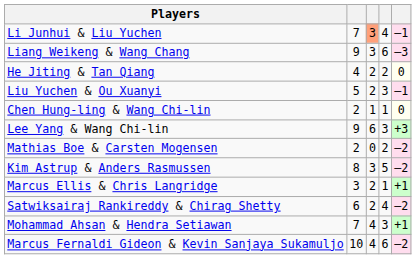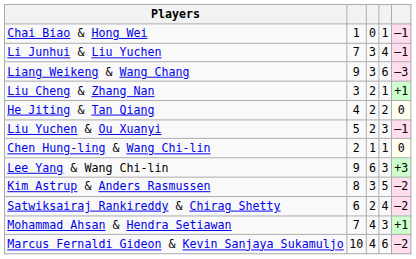+ row: Chai Biao & Hong Wei | 1 | 0 | 1 | –1
Li Junhui & Liu Yuchen | column 3: lightsalmon background -> no background
+ row: Liu Cheng & Zhang Nan | 3 | 2 | 1 | +1
- row: Mathias Boe & Carsten Mogensen | 2 | 0 | 2 | –2
- row: Marcus Ellis & Chris Langridge | 3 | 2 | 1 | +1
